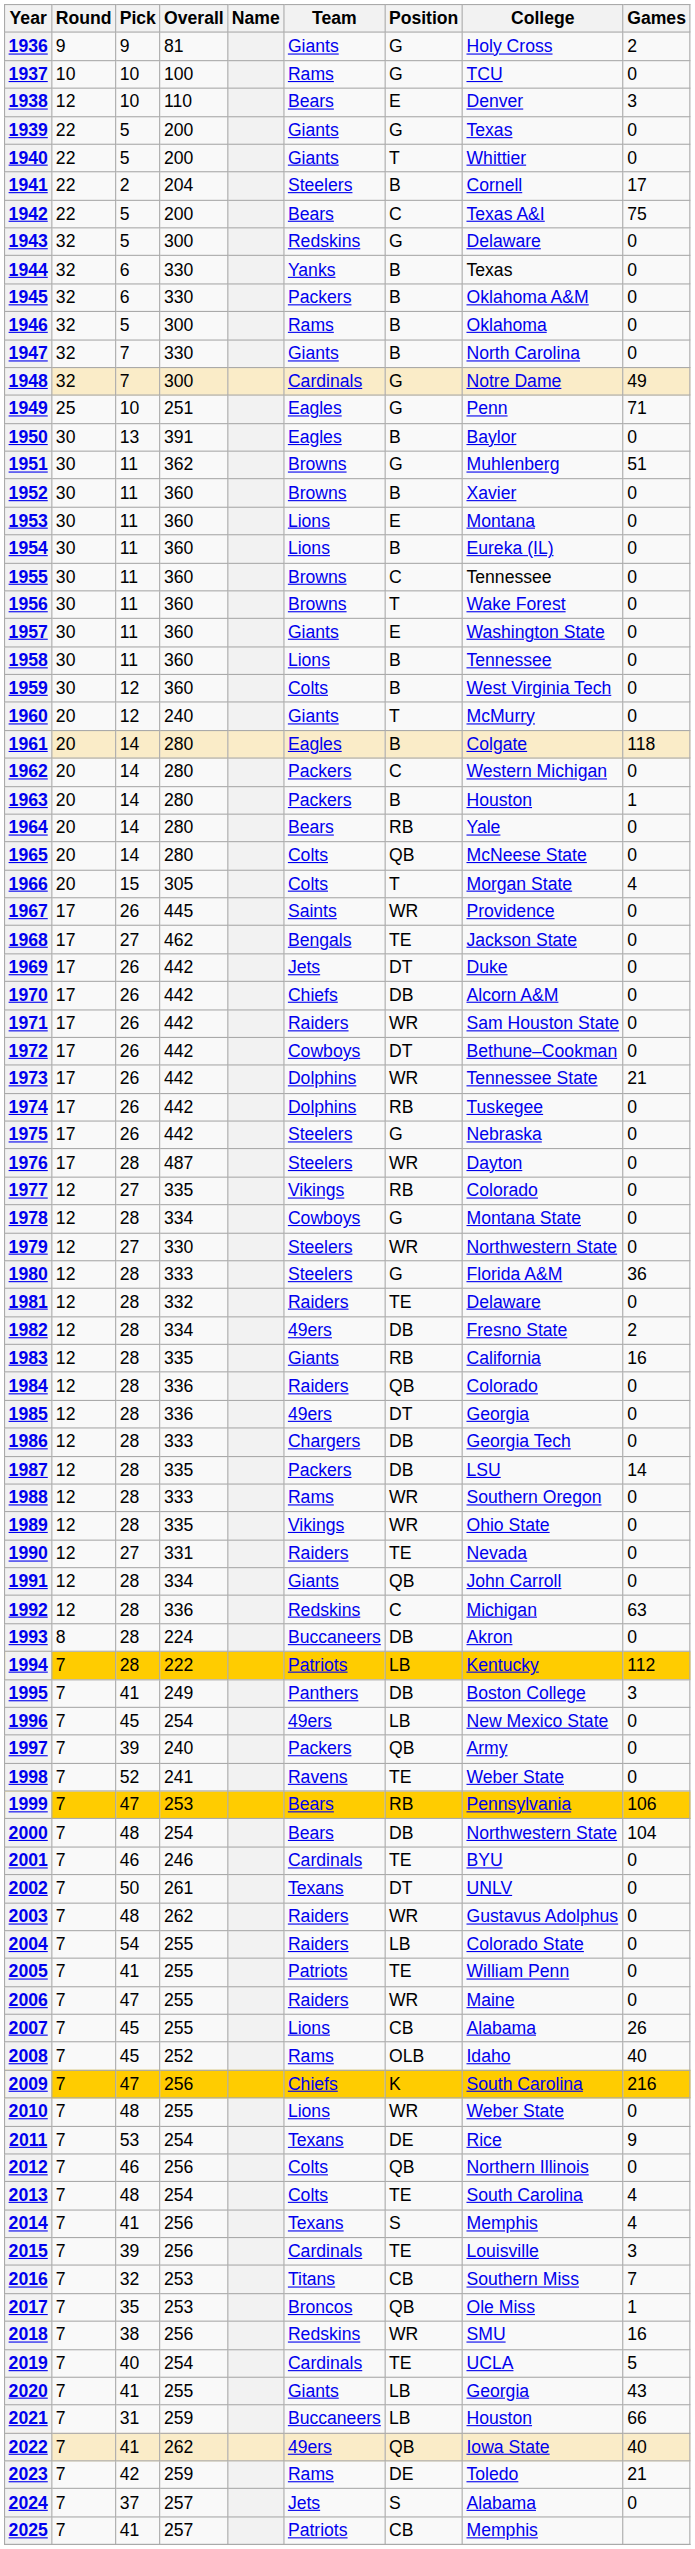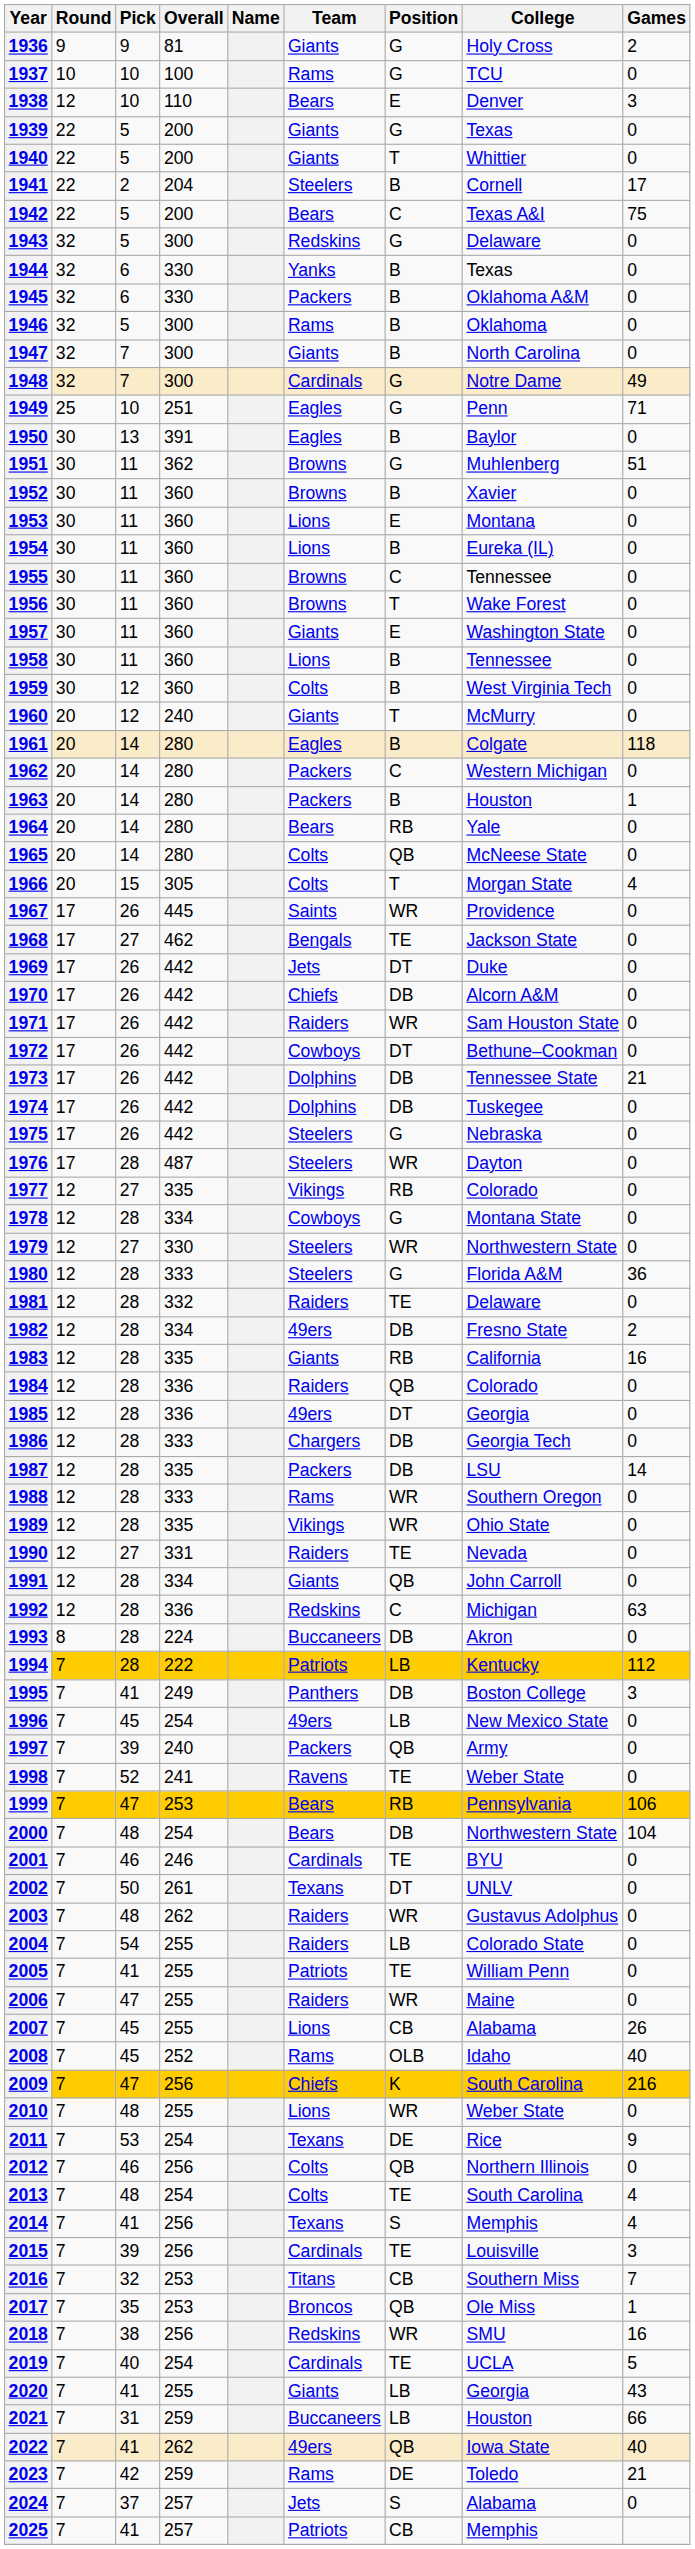1947 | Overall: 330 -> 300
1973 | Position: WR -> DB
1974 | Position: RB -> DB
